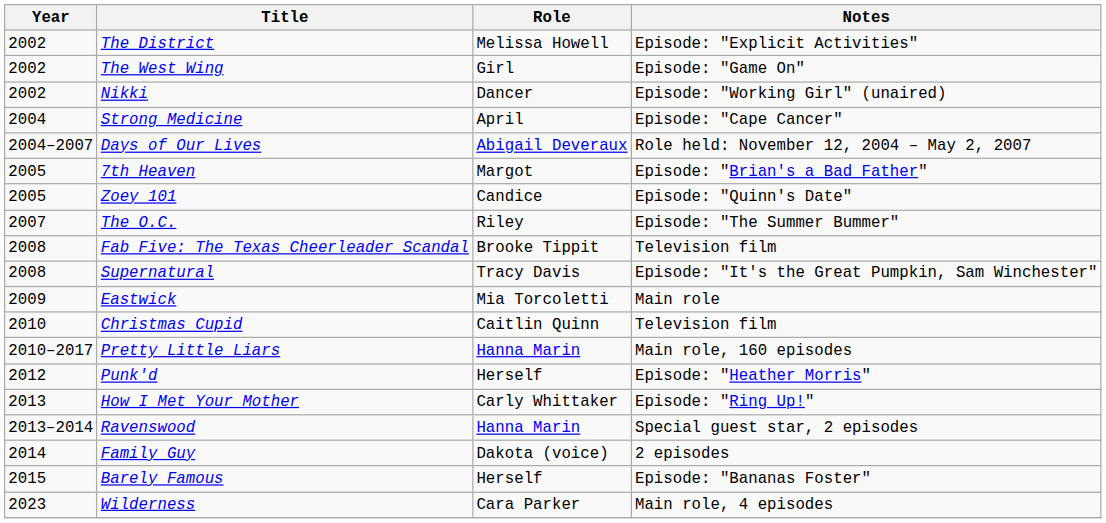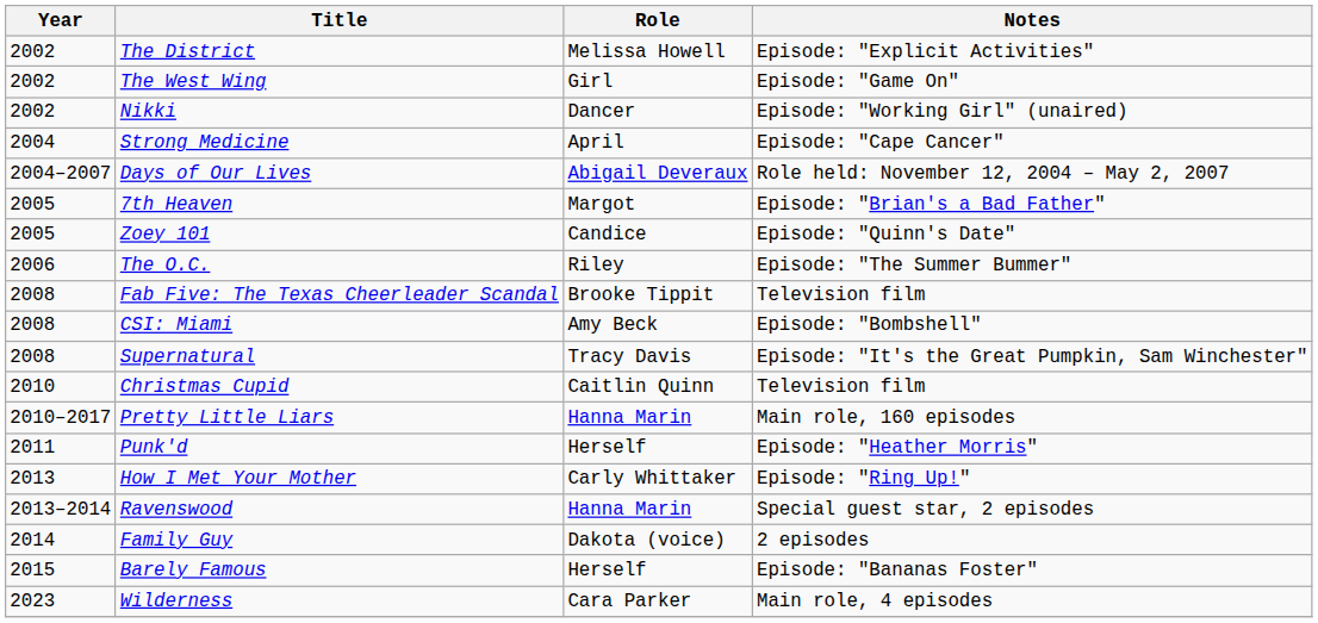The O.C. | Year: 2007 -> 2006
+ row: 2008 | CSI: Miami | Amy Beck | Episode: "Bombshell"
- row: 2009 | Eastwick | Mia Torcoletti | Main role
Punk'd | Year: 2012 -> 2011
